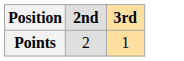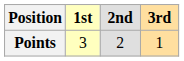+ column: 1st | 3
